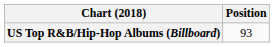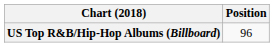US Top R&B/Hip-Hop Albums (Billboard) | Position: 93 -> 96
